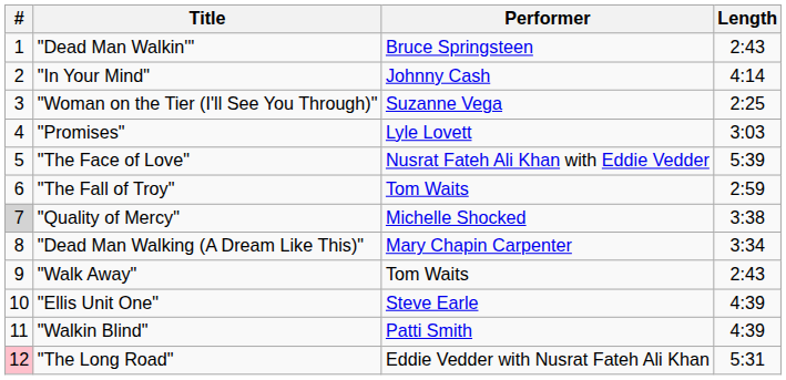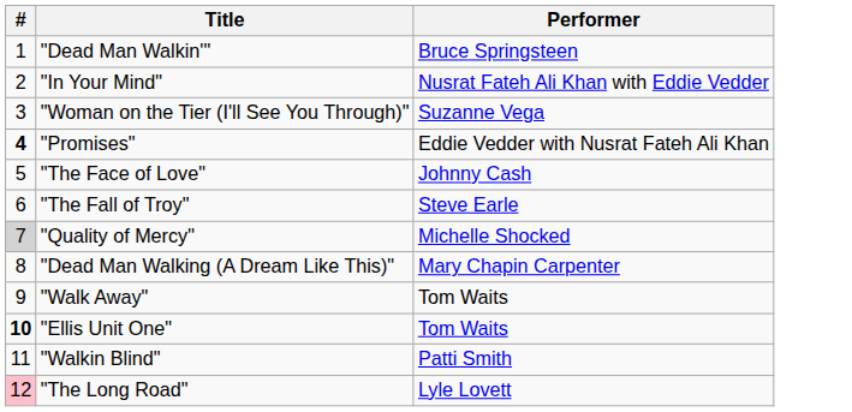- column: Length | 2:43 | 4:14 | 2:25 | 3:03 | 5:39 | 2:59 | 3:38 | 3:34 | 2:43 | 4:39 | 4:39 | 5:31
"In Your Mind" | Performer: Johnny Cash -> Nusrat Fateh Ali Khan with Eddie Vedder
"Promises" | #: normal -> bold
"Promises" | Performer: Lyle Lovett -> Eddie Vedder with Nusrat Fateh Ali Khan
"The Face of Love" | Performer: Nusrat Fateh Ali Khan with Eddie Vedder -> Johnny Cash
"The Fall of Troy" | Performer: Tom Waits -> Steve Earle
"Ellis Unit One" | #: normal -> bold
"Ellis Unit One" | Performer: Steve Earle -> Tom Waits
"The Long Road" | Performer: Eddie Vedder with Nusrat Fateh Ali Khan -> Lyle Lovett
